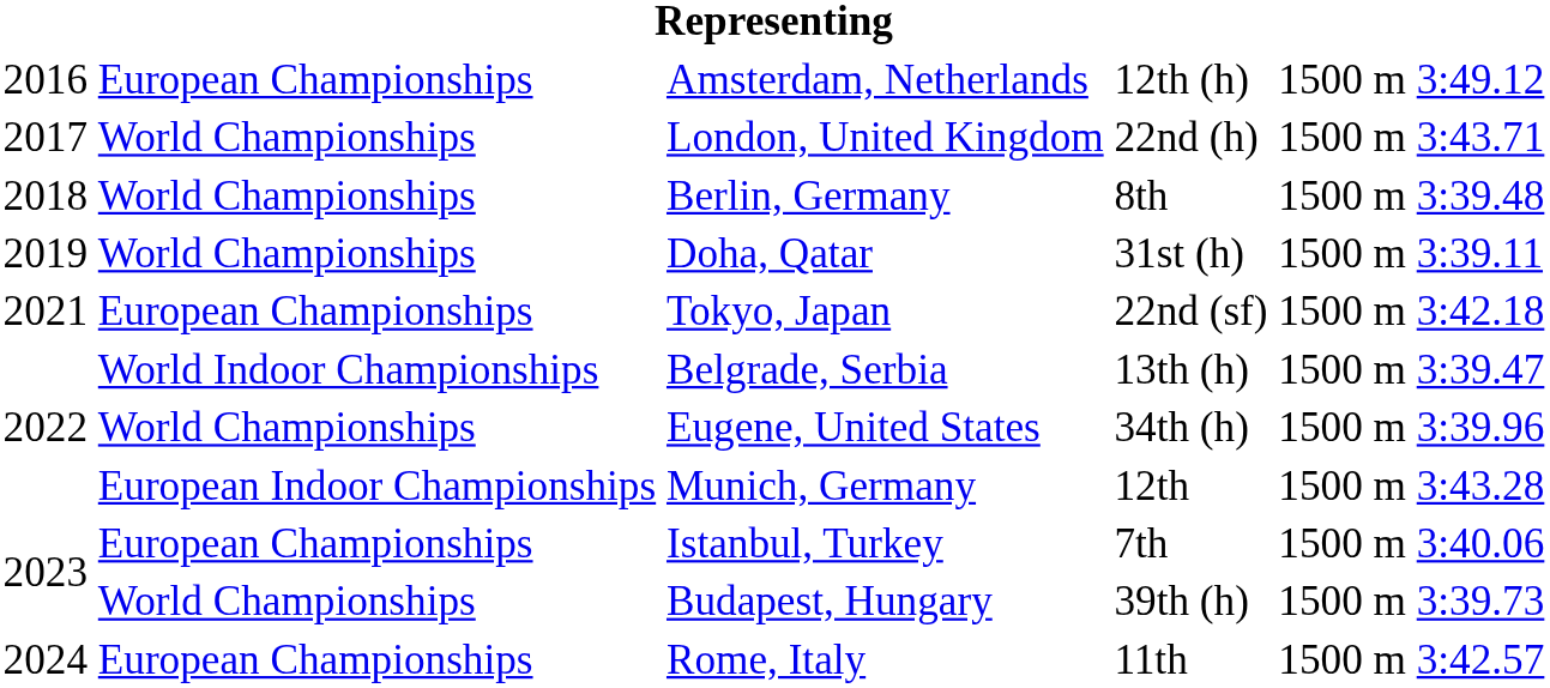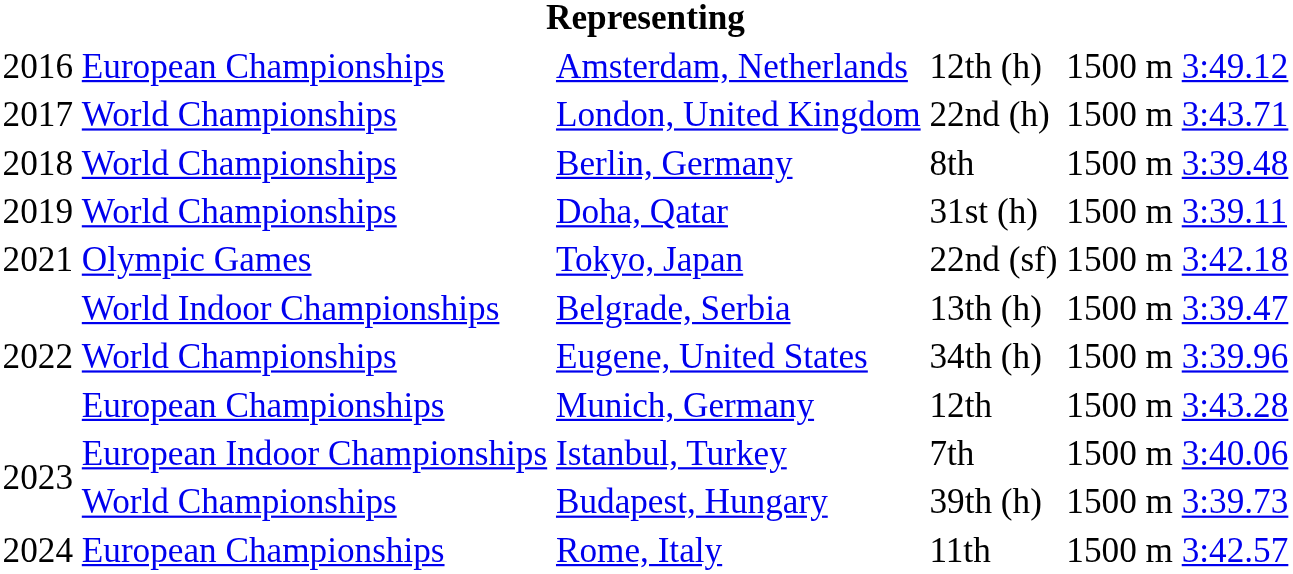Tokyo, Japan | column 2: European Championships -> Olympic Games
Munich, Germany | column 2: European Indoor Championships -> European Championships
Istanbul, Turkey | column 2: European Championships -> European Indoor Championships
